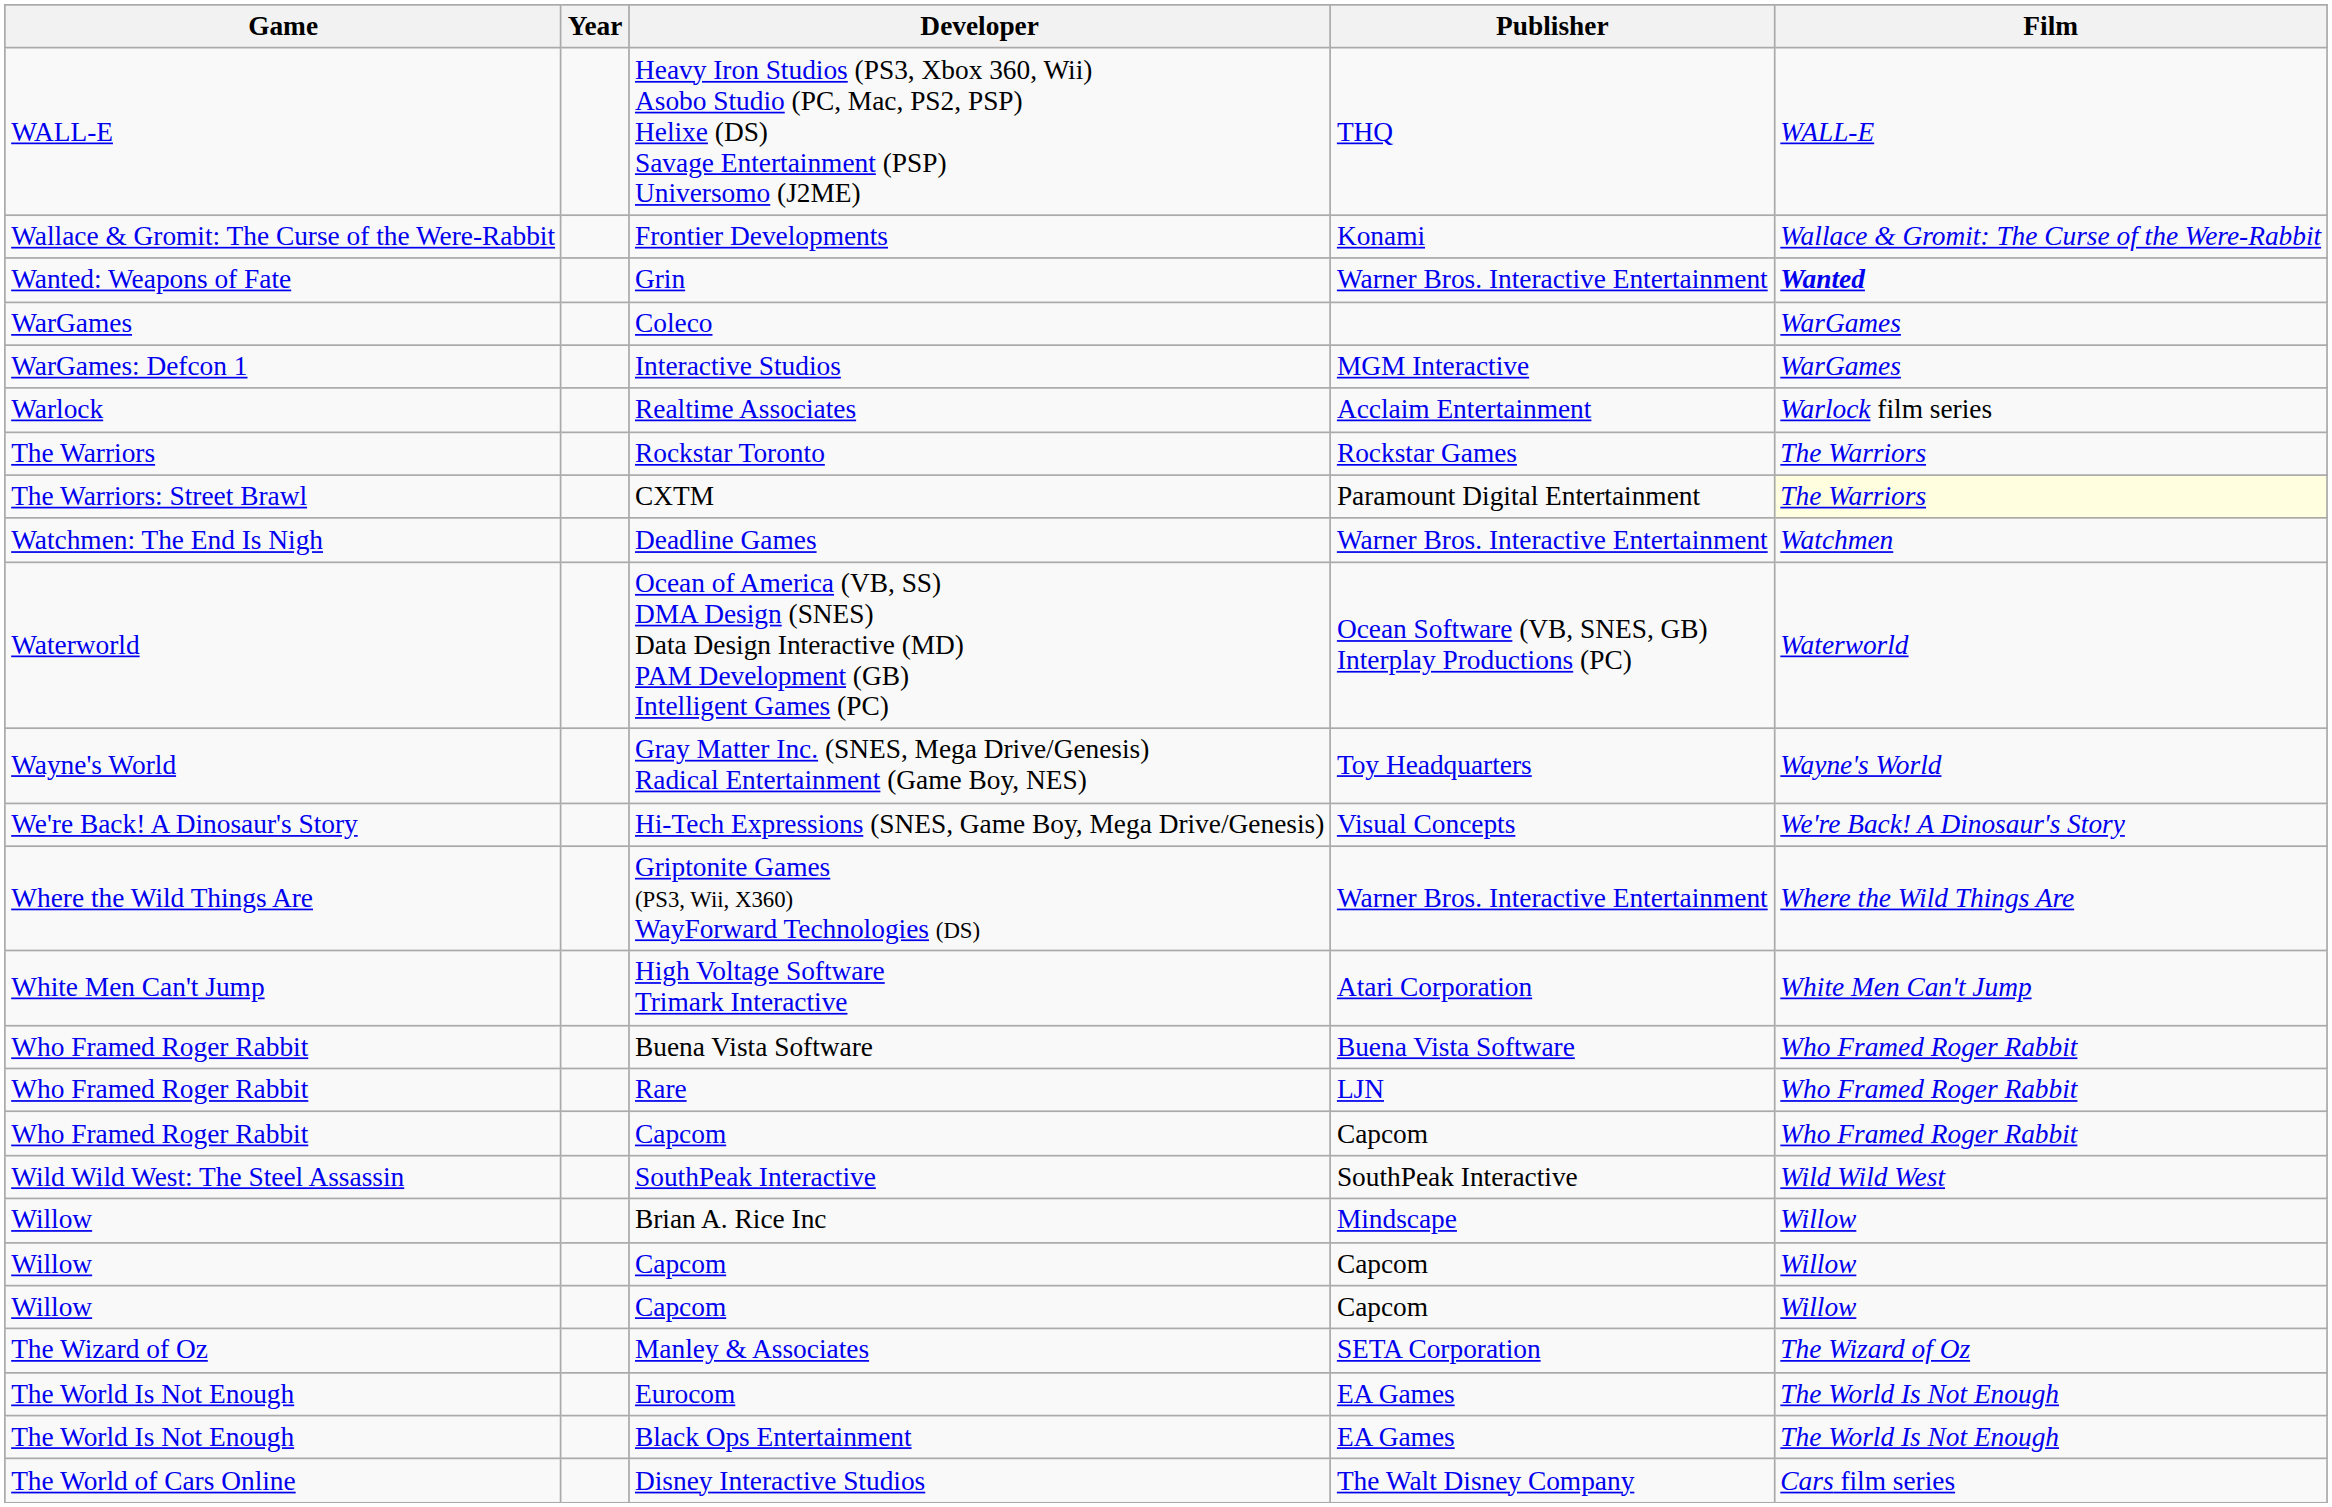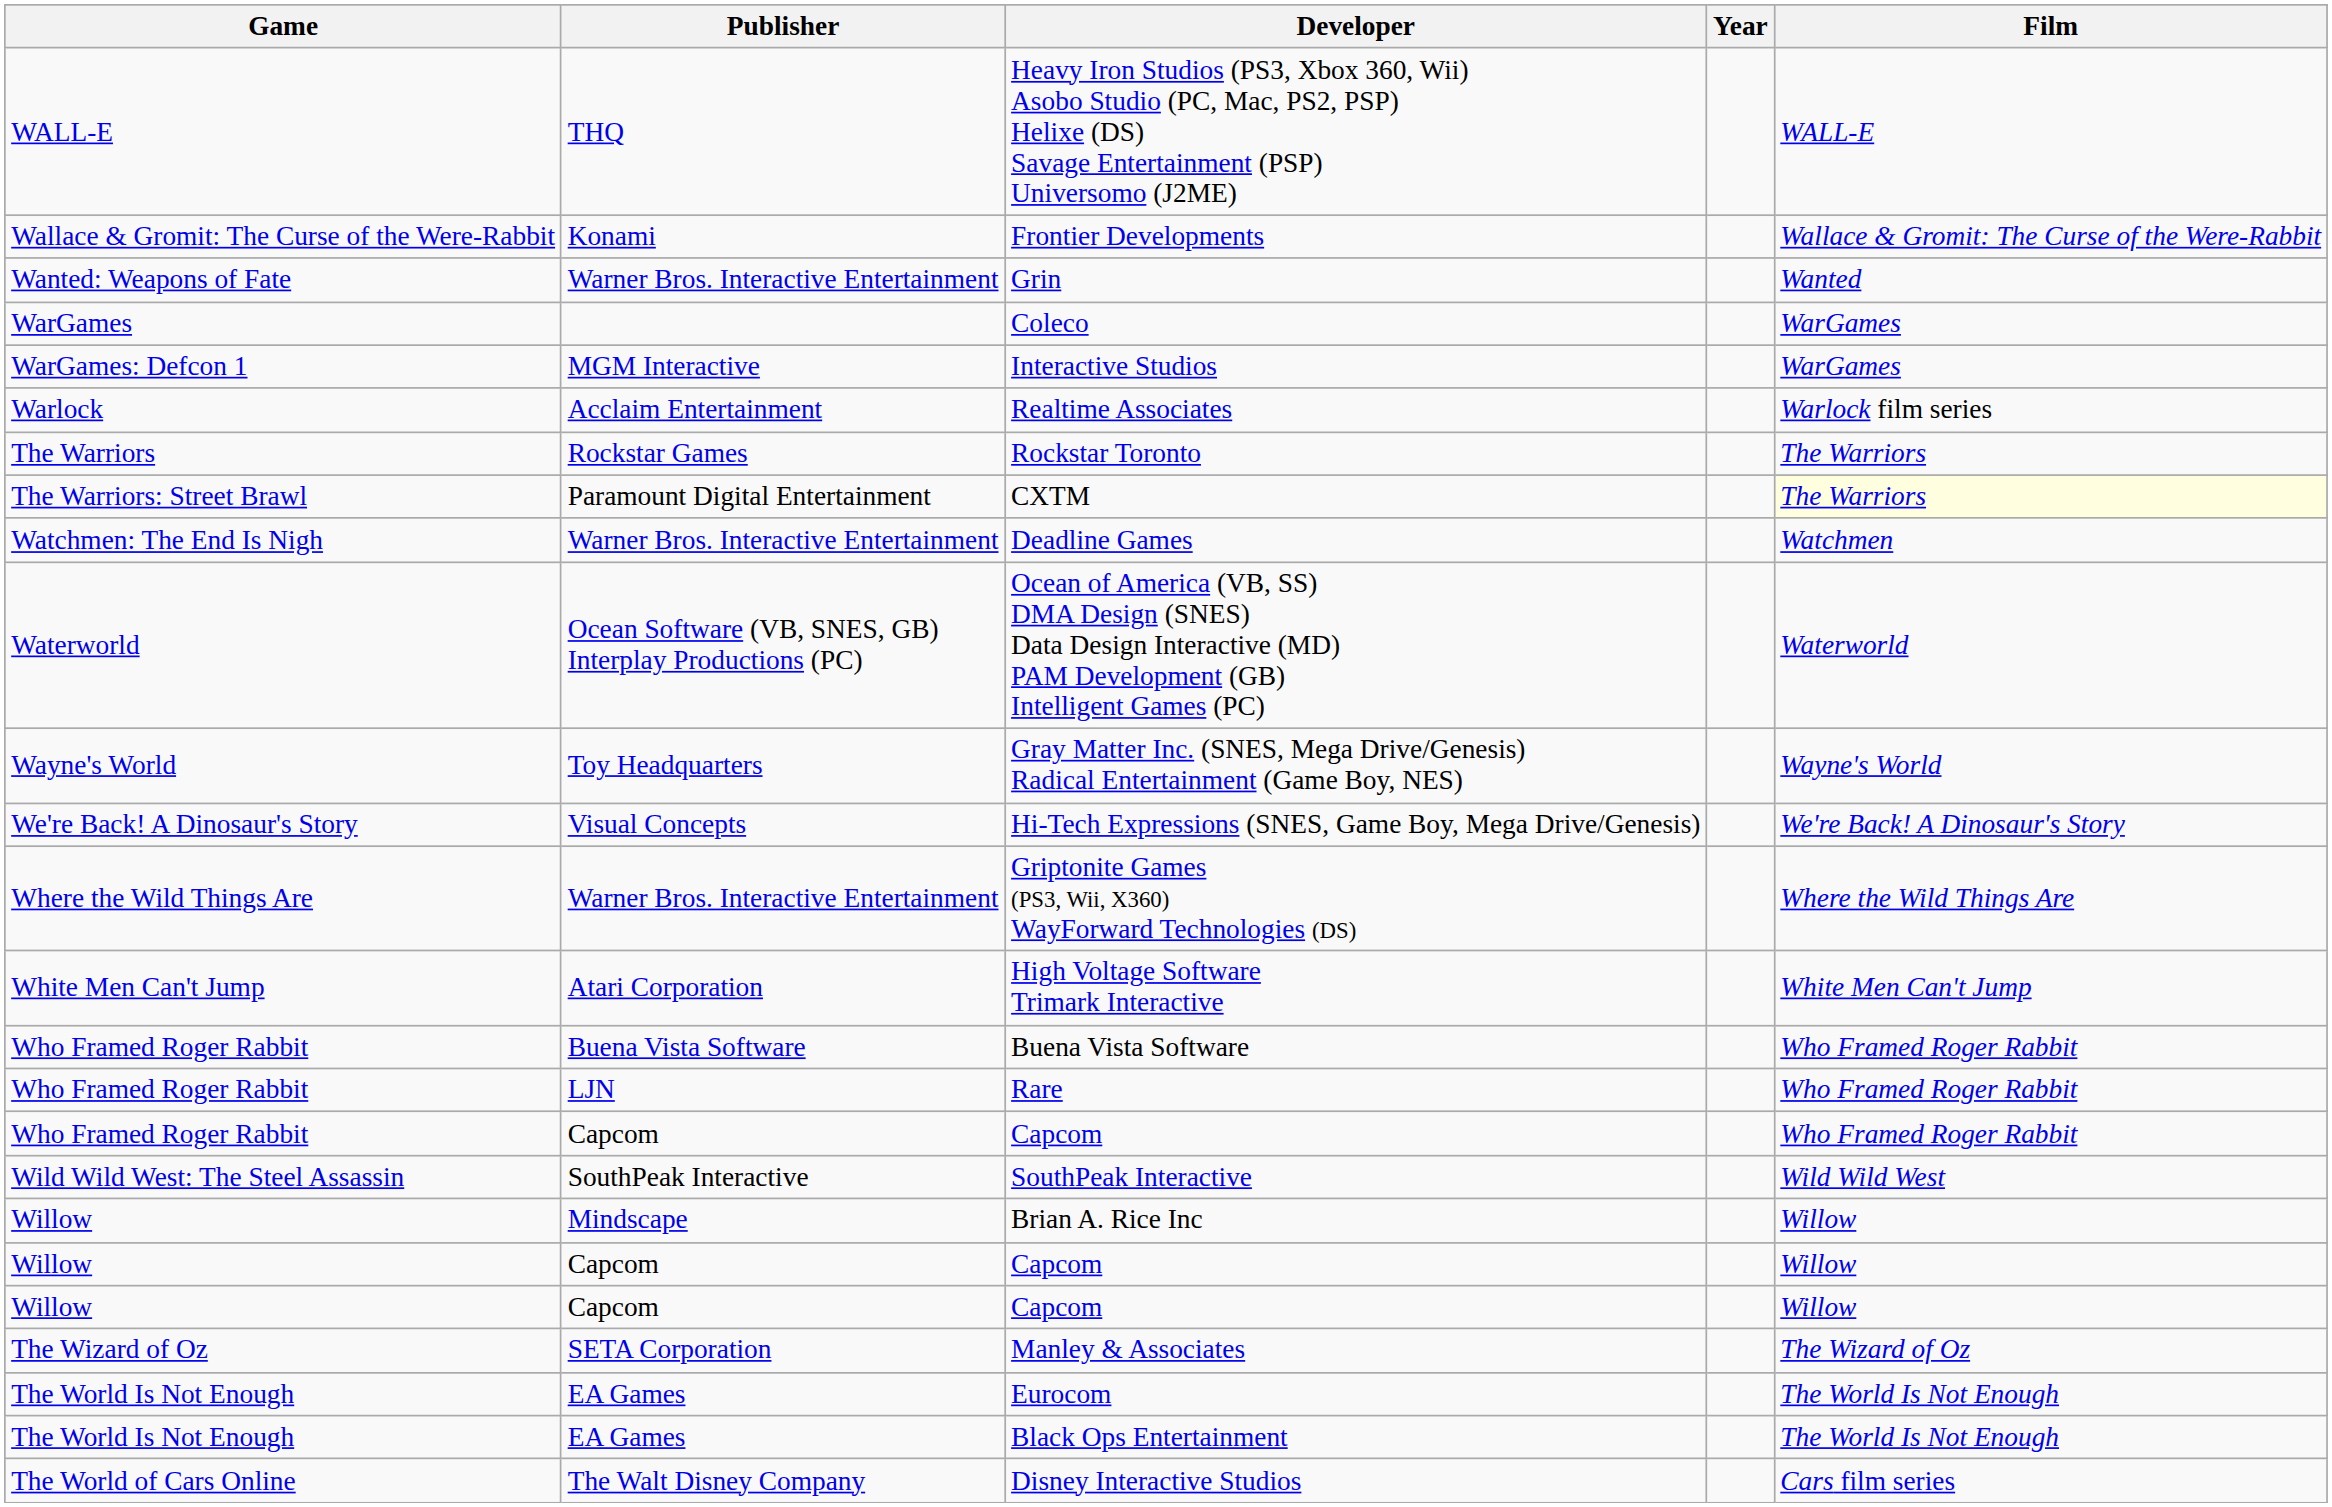columns swapped: Year <-> Publisher
Grin | Film: bold -> normal
